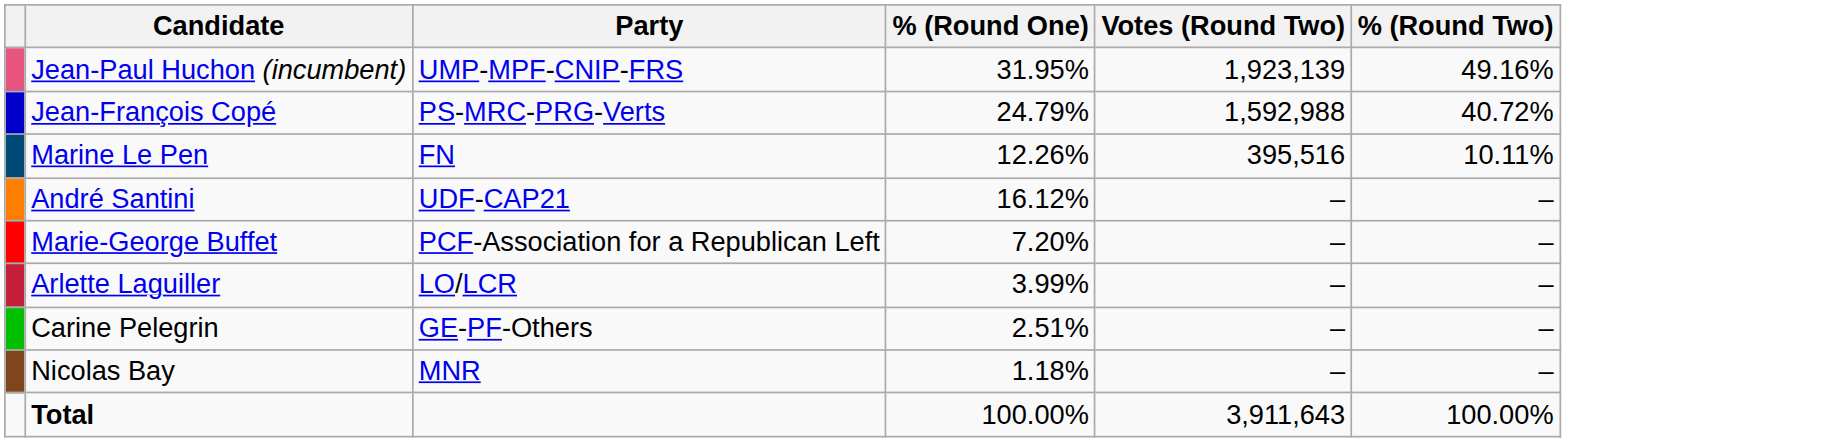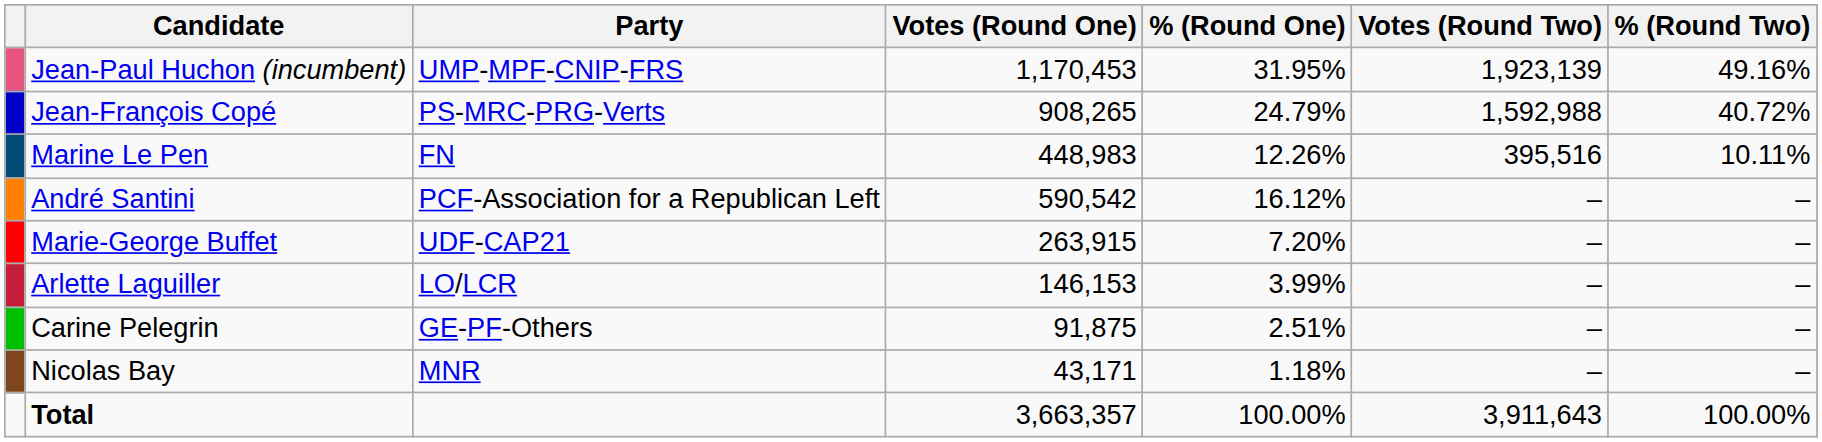+ column: Votes (Round One) | 1,170,453 | 908,265 | 448,983 | 590,542 | 263,915 | 146,153 | 91,875 | 43,171 | 3,663,357
André Santini | Party: UDF-CAP21 -> PCF-Association for a Republican Left
Marie-George Buffet | Party: PCF-Association for a Republican Left -> UDF-CAP21
